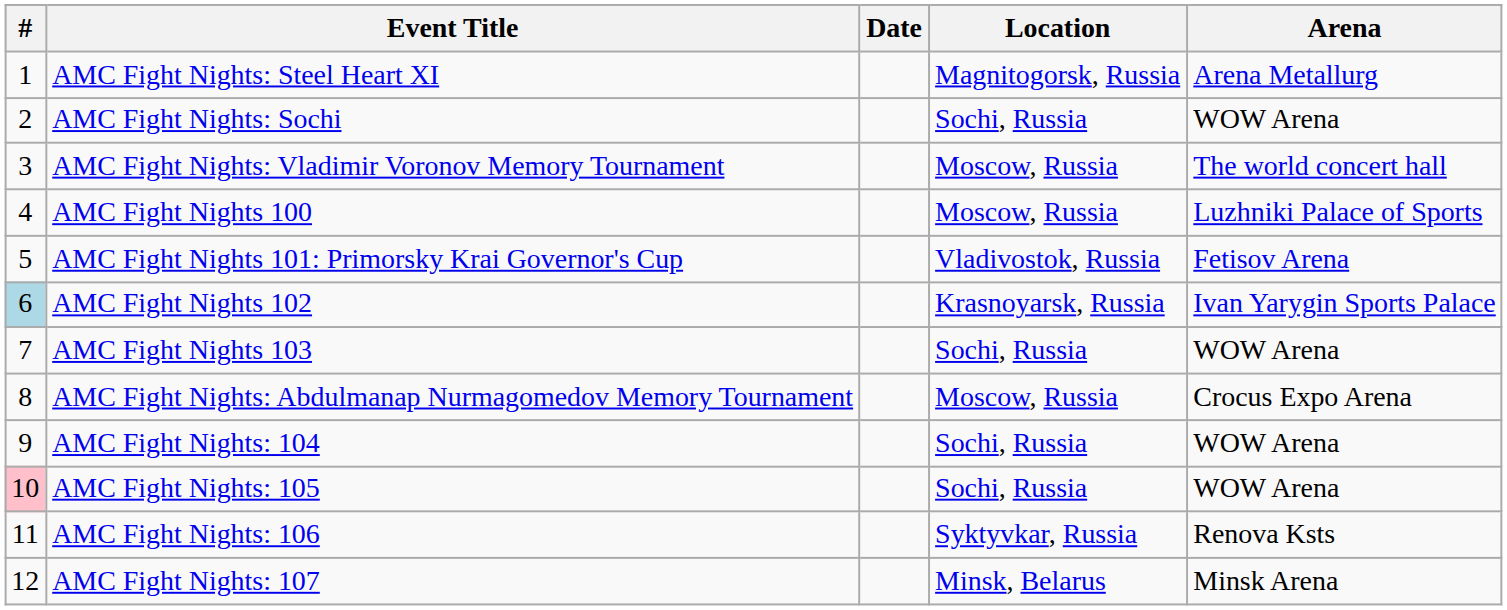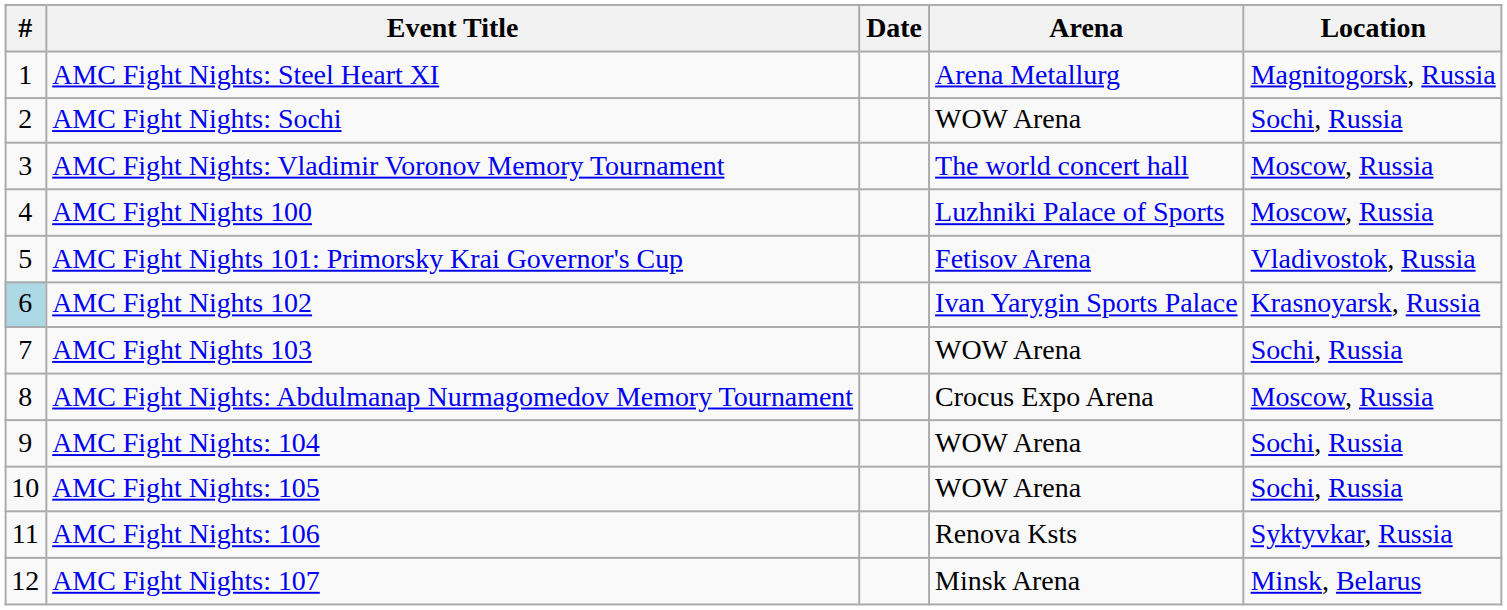columns swapped: Arena <-> Location
AMC Fight Nights: 105 | #: pink background -> no background
